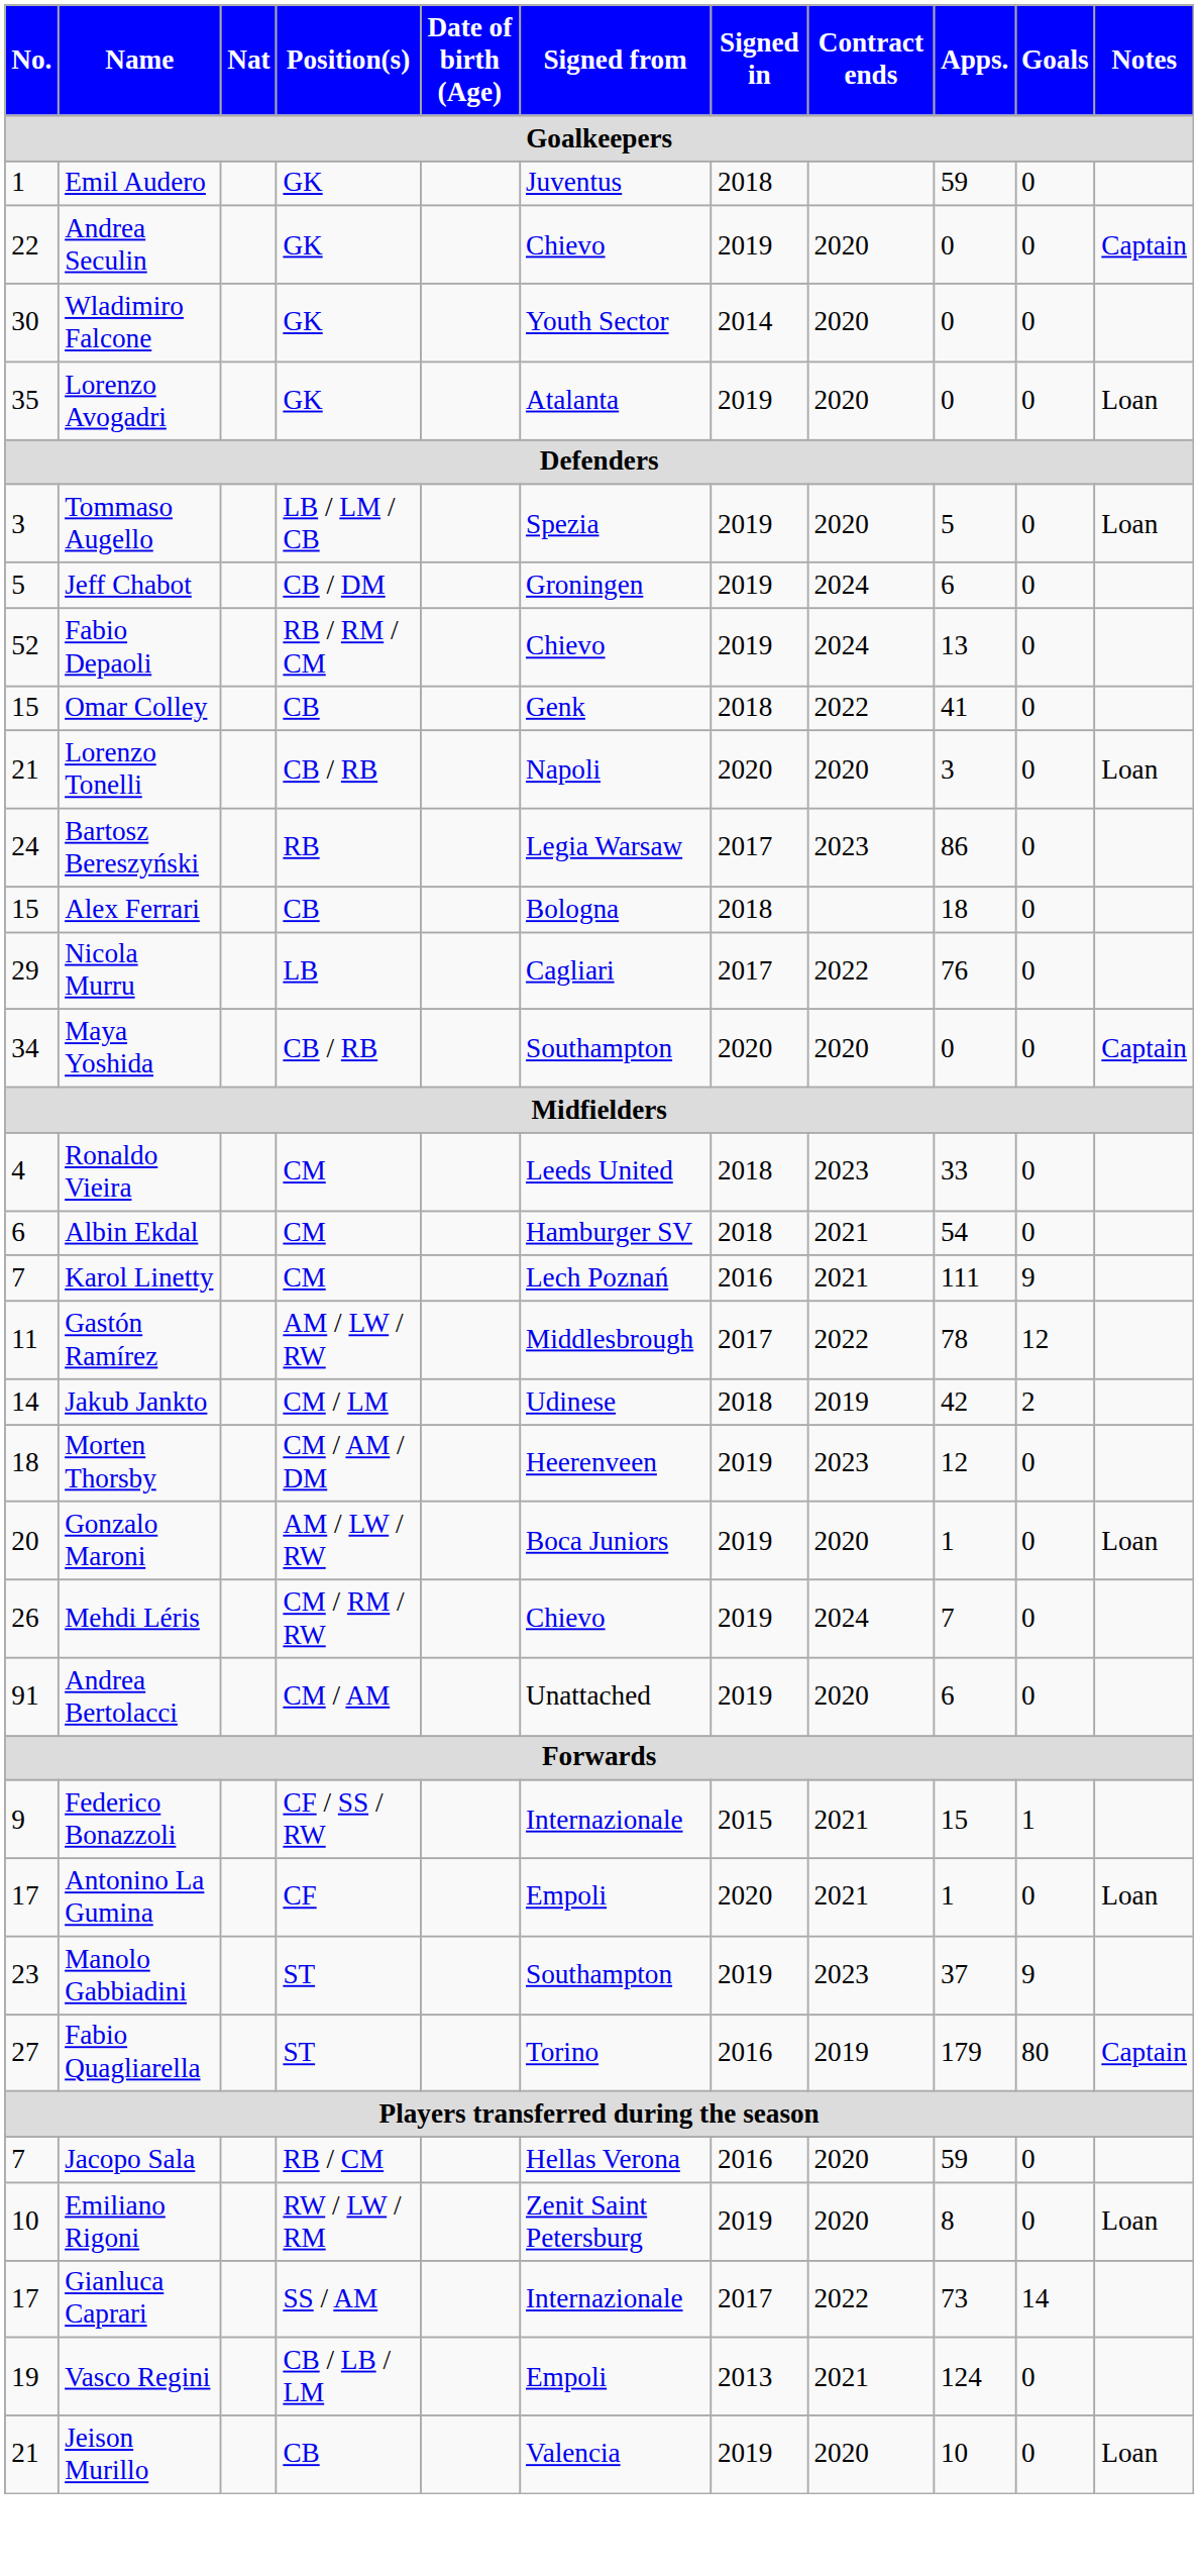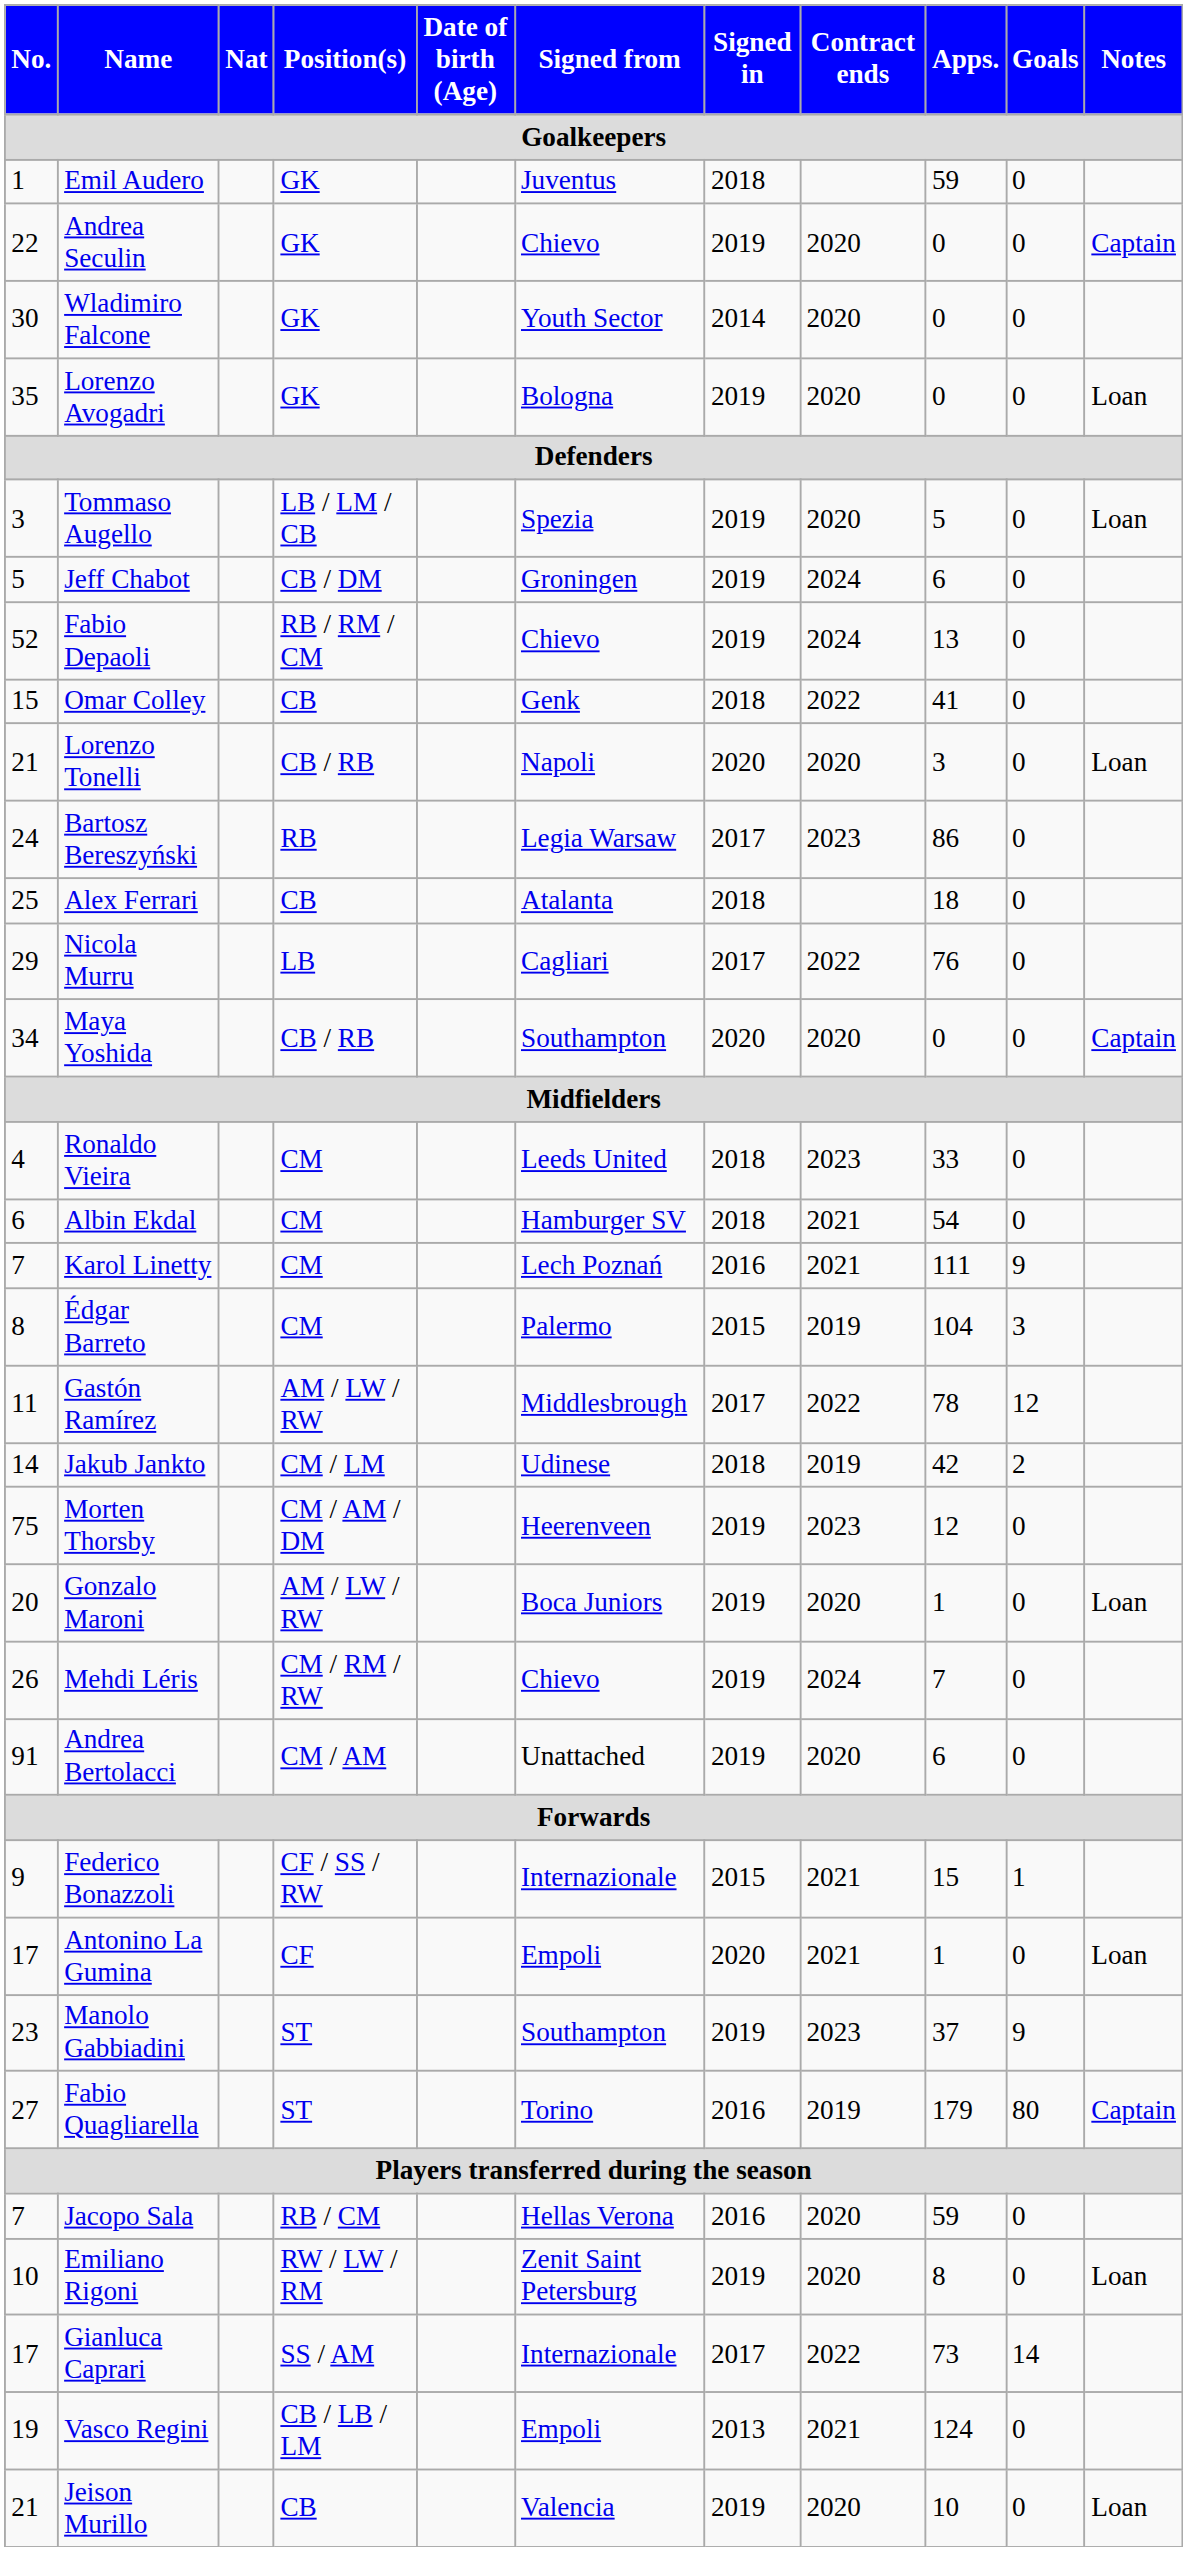Lorenzo Avogadri | Signed from: Atalanta -> Bologna
Alex Ferrari | No.: 15 -> 25
Alex Ferrari | Signed from: Bologna -> Atalanta
+ row: 8 | Édgar Barreto | CM | Palermo | 2015 | 2019 | 104 | 3
Morten Thorsby | No.: 18 -> 75
